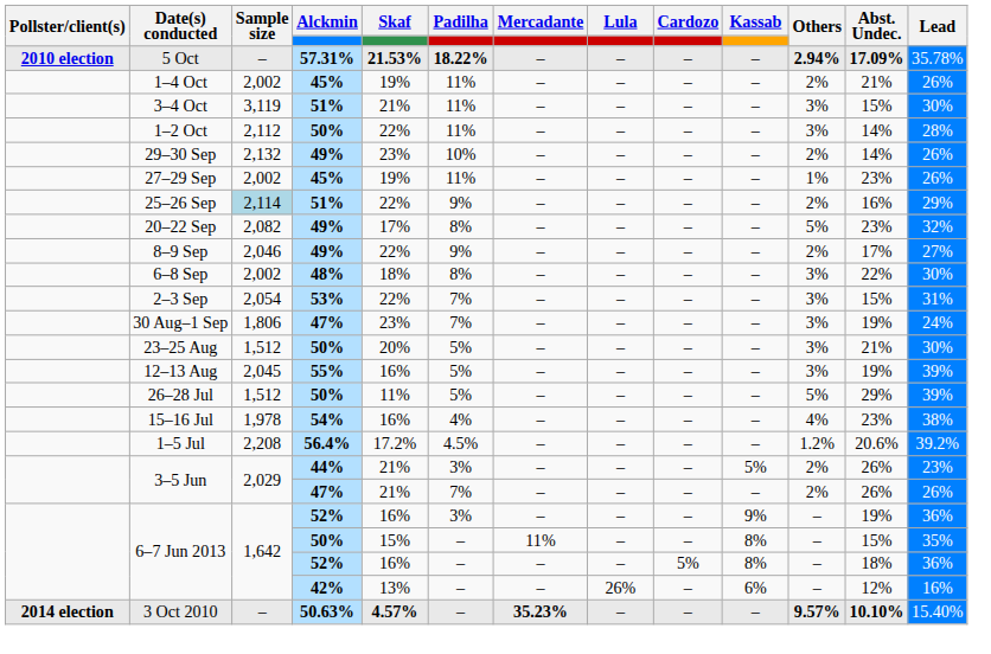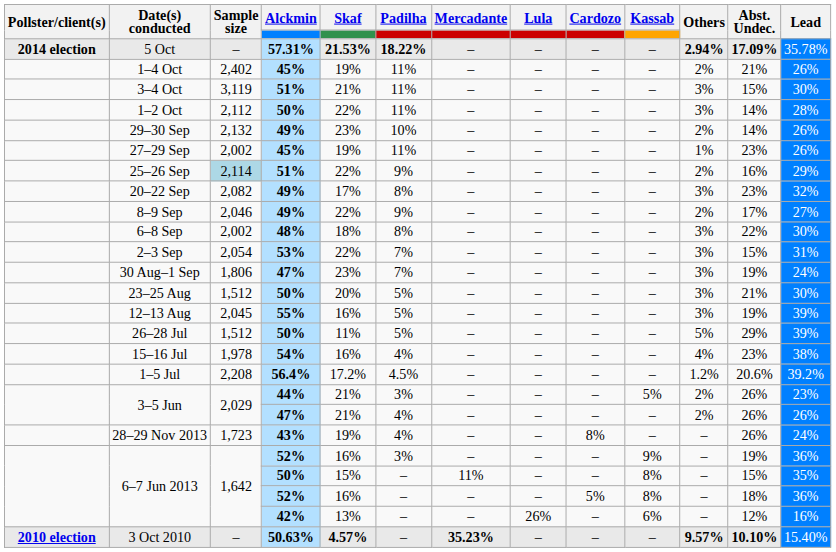5 Oct | Pollster/client(s): 2010 election -> 2014 election
1–4 Oct | Sample size: 2,002 -> 2,402
20–22 Sep | Others: 5% -> 3%
3–5 Jun / 47% | Padilha: 7% -> 4%
+ row: 28–29 Nov 2013 | 1,723 | 43% | 19% | 4% | – | – | 8% | – | – | 26% | 24%
3 Oct 2010 | Pollster/client(s): 2014 election -> 2010 election
